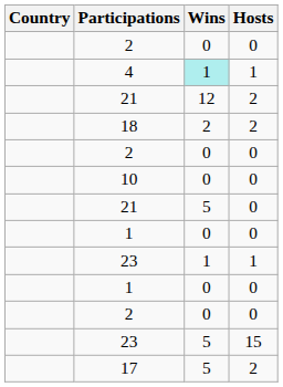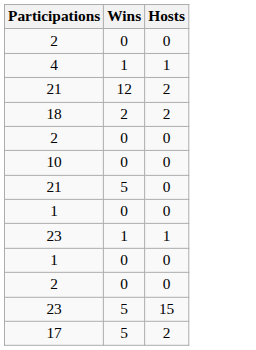- column: Country
4 | Wins: paleturquoise background -> no background
